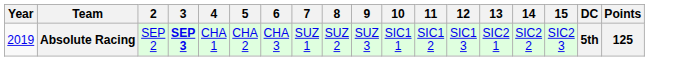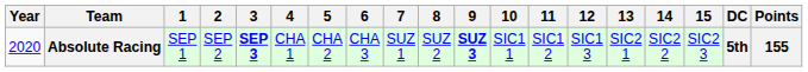+ column: 1 | SEP 1
Absolute Racing | Year: 2019 -> 2020
Absolute Racing | 9: normal -> bold
Absolute Racing | Points: 125 -> 155
